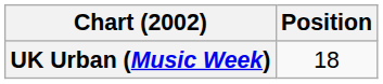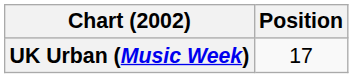UK Urban (Music Week) | Position: 18 -> 17
